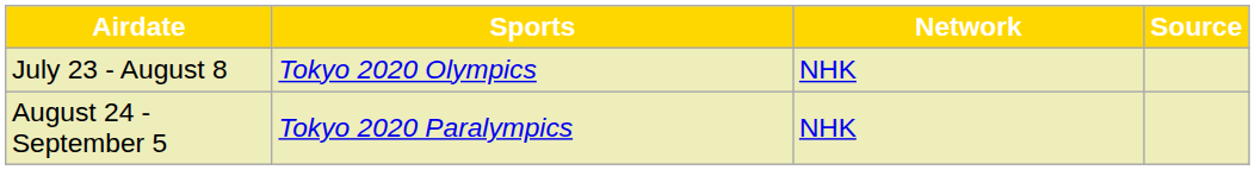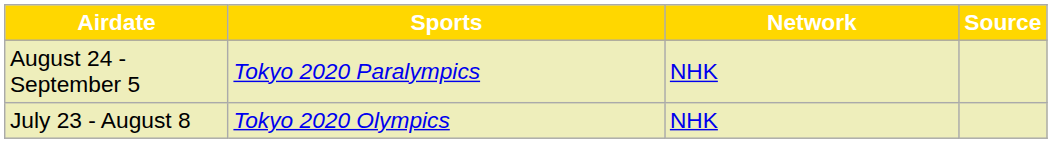rows swapped: July 23 - August 8 <-> August 24 - September 5
